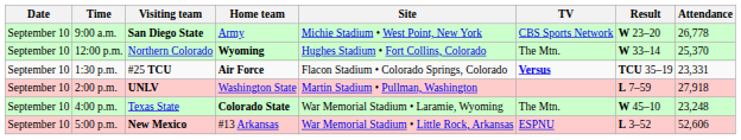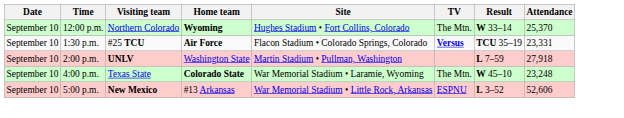- row: September 10 | 9:00 a.m. | San Diego State | Army | Michie Stadium • West Point, New York | CBS Sports Network | W 23–20 | 26,778
